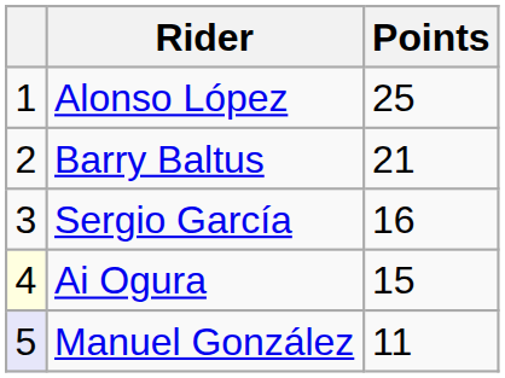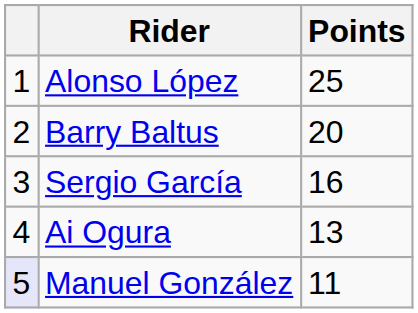Barry Baltus | Points: 21 -> 20
Ai Ogura | column 1: lightyellow background -> no background
Ai Ogura | Points: 15 -> 13
